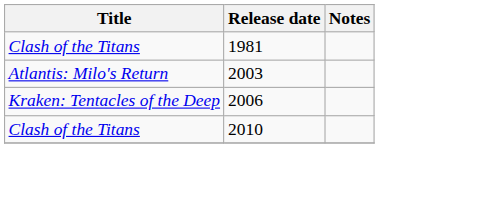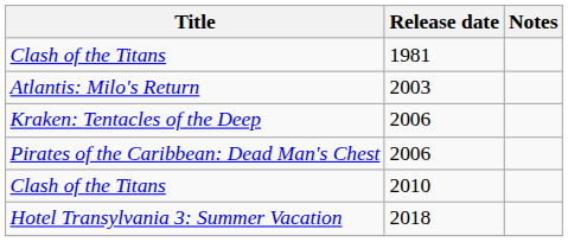+ row: Pirates of the Caribbean: Dead Man's Chest | 2006
+ row: Hotel Transylvania 3: Summer Vacation | 2018
